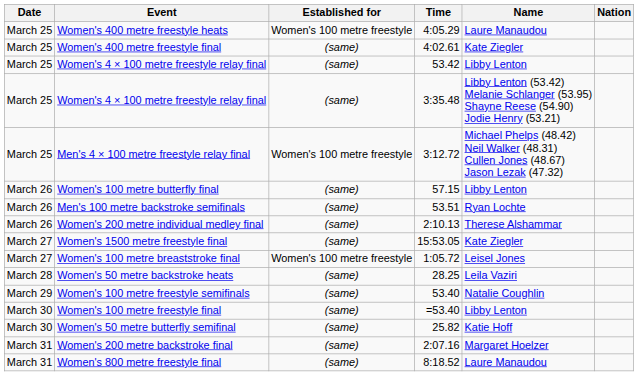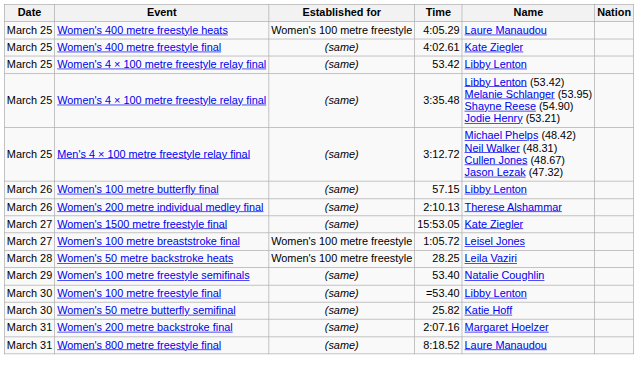Men's 4 × 100 metre freestyle relay final | Established for: Women's 100 metre freestyle -> (same)
- row: March 26 | Men's 100 metre backstroke semifinals | (same) | 53.51 | Ryan Lochte
Women's 50 metre backstroke heats | Established for: (same) -> Women's 100 metre freestyle
